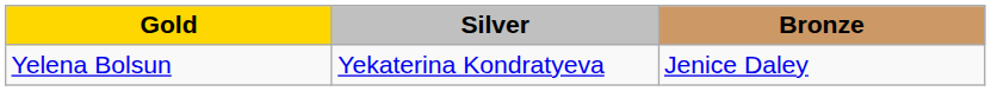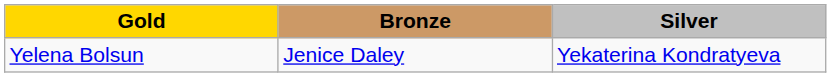columns swapped: Silver <-> Bronze
